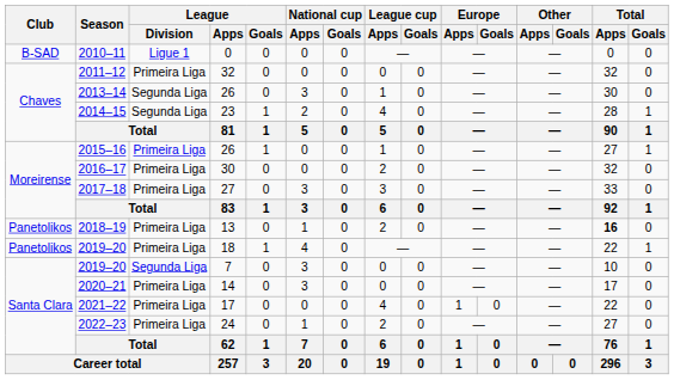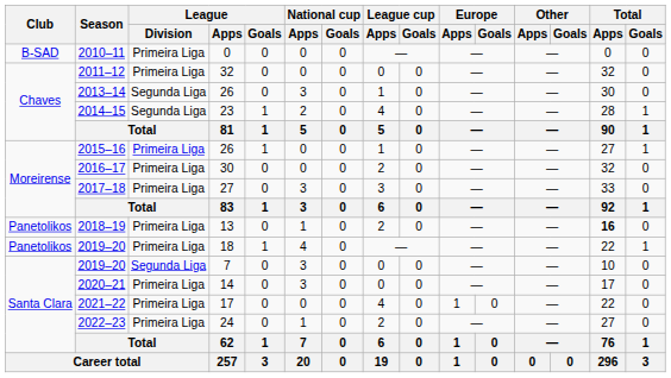2010–11 | League / Division: Ligue 1 -> Primeira Liga
